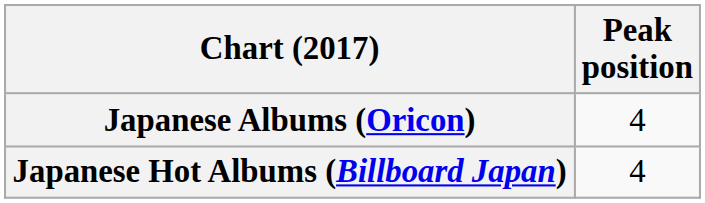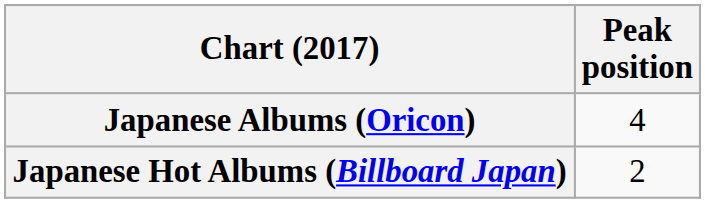Japanese Hot Albums (Billboard Japan) | Peak position: 4 -> 2
